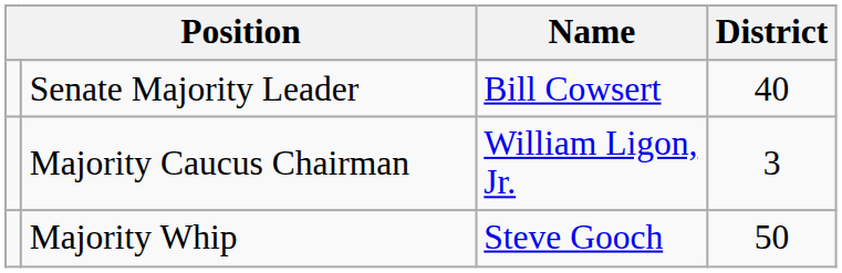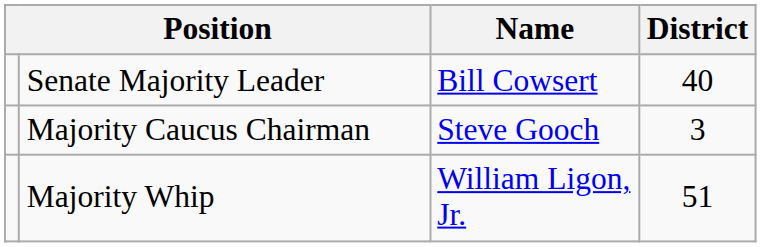Majority Caucus Chairman | Name: William Ligon, Jr. -> Steve Gooch
Majority Whip | Name: Steve Gooch -> William Ligon, Jr.
Majority Whip | District: 50 -> 51
